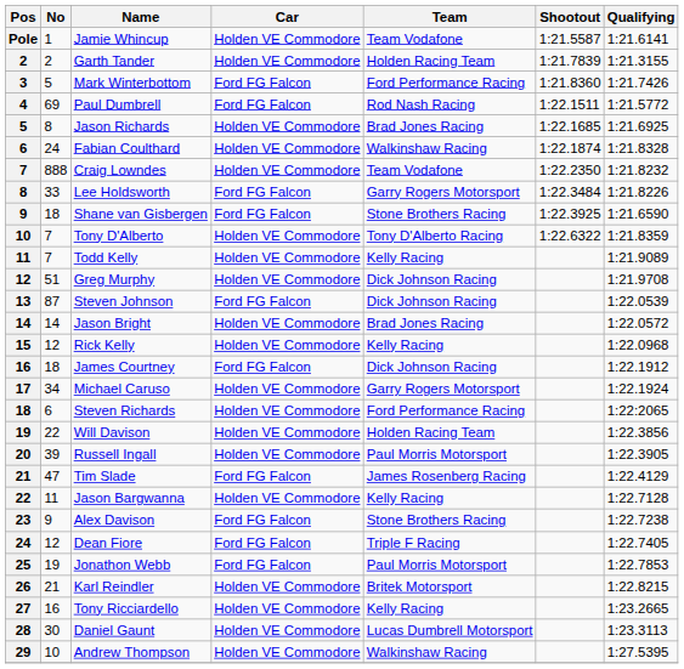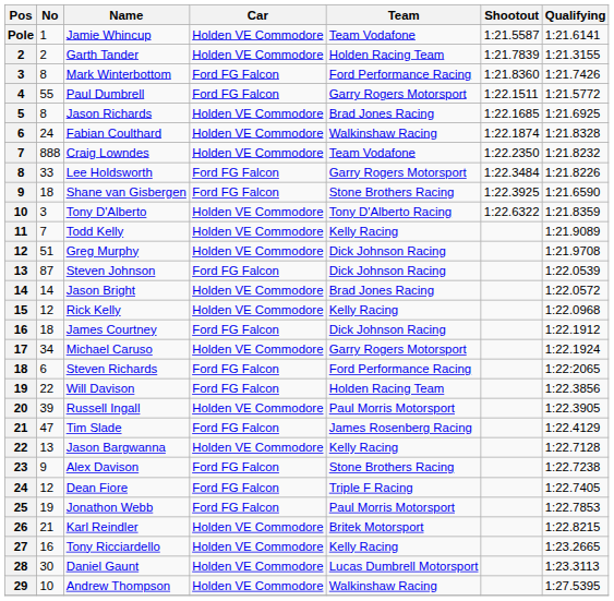Mark Winterbottom | No: 5 -> 8
Paul Dumbrell | No: 69 -> 55
Paul Dumbrell | Team: Rod Nash Racing -> Garry Rogers Motorsport
Tony D'Alberto | No: 7 -> 3
Steven Richards | Car: Holden VE Commodore -> Ford FG Falcon
Will Davison | Car: Holden VE Commodore -> Ford FG Falcon
Jason Bargwanna | No: 11 -> 13
